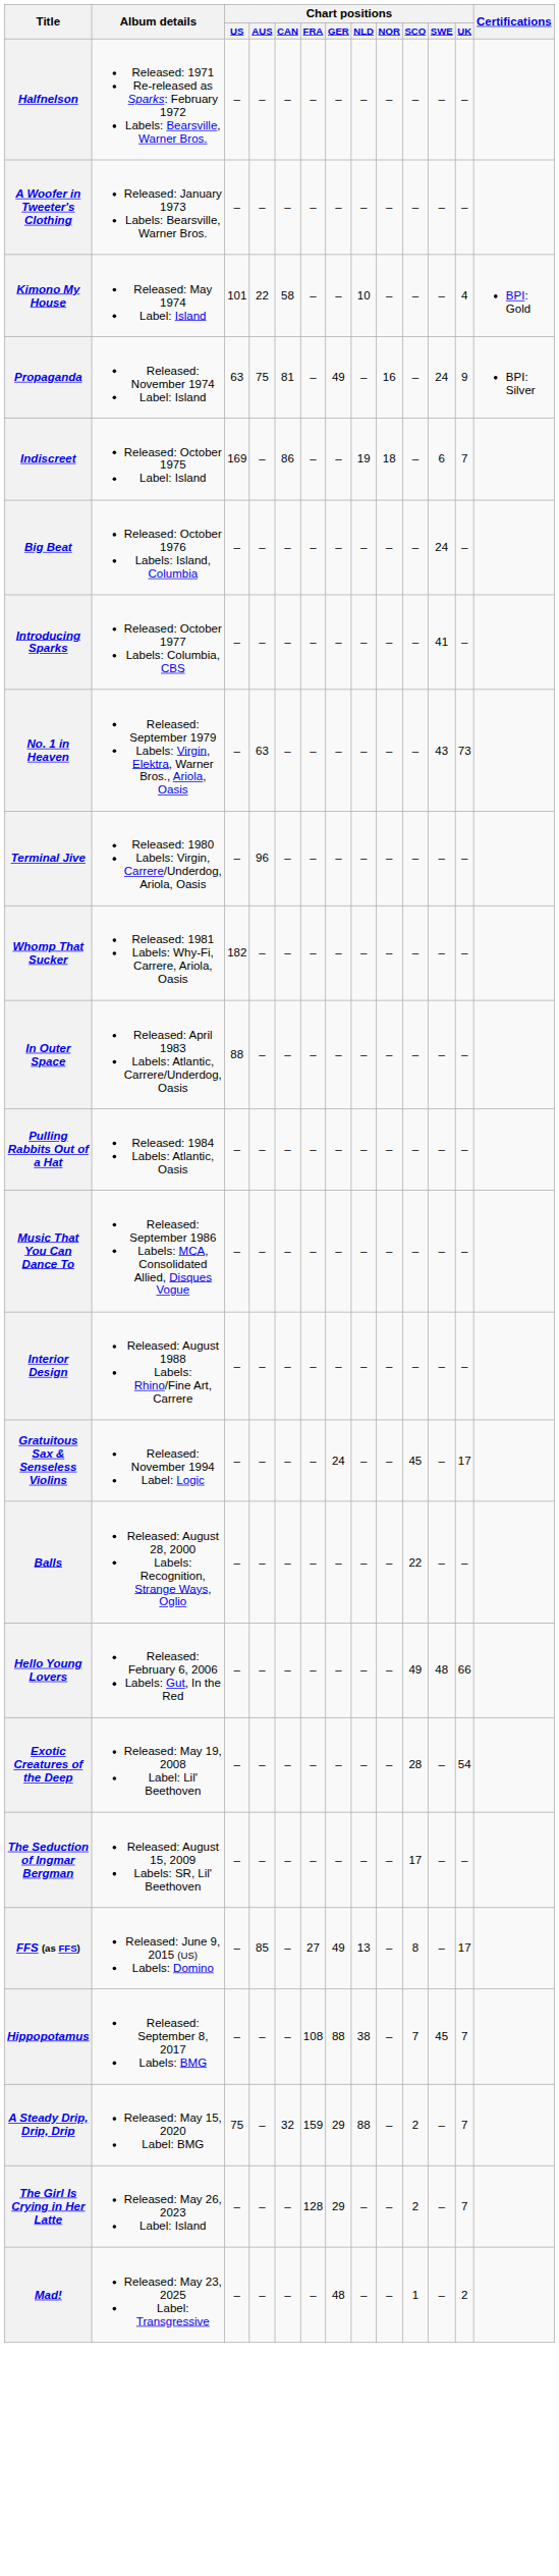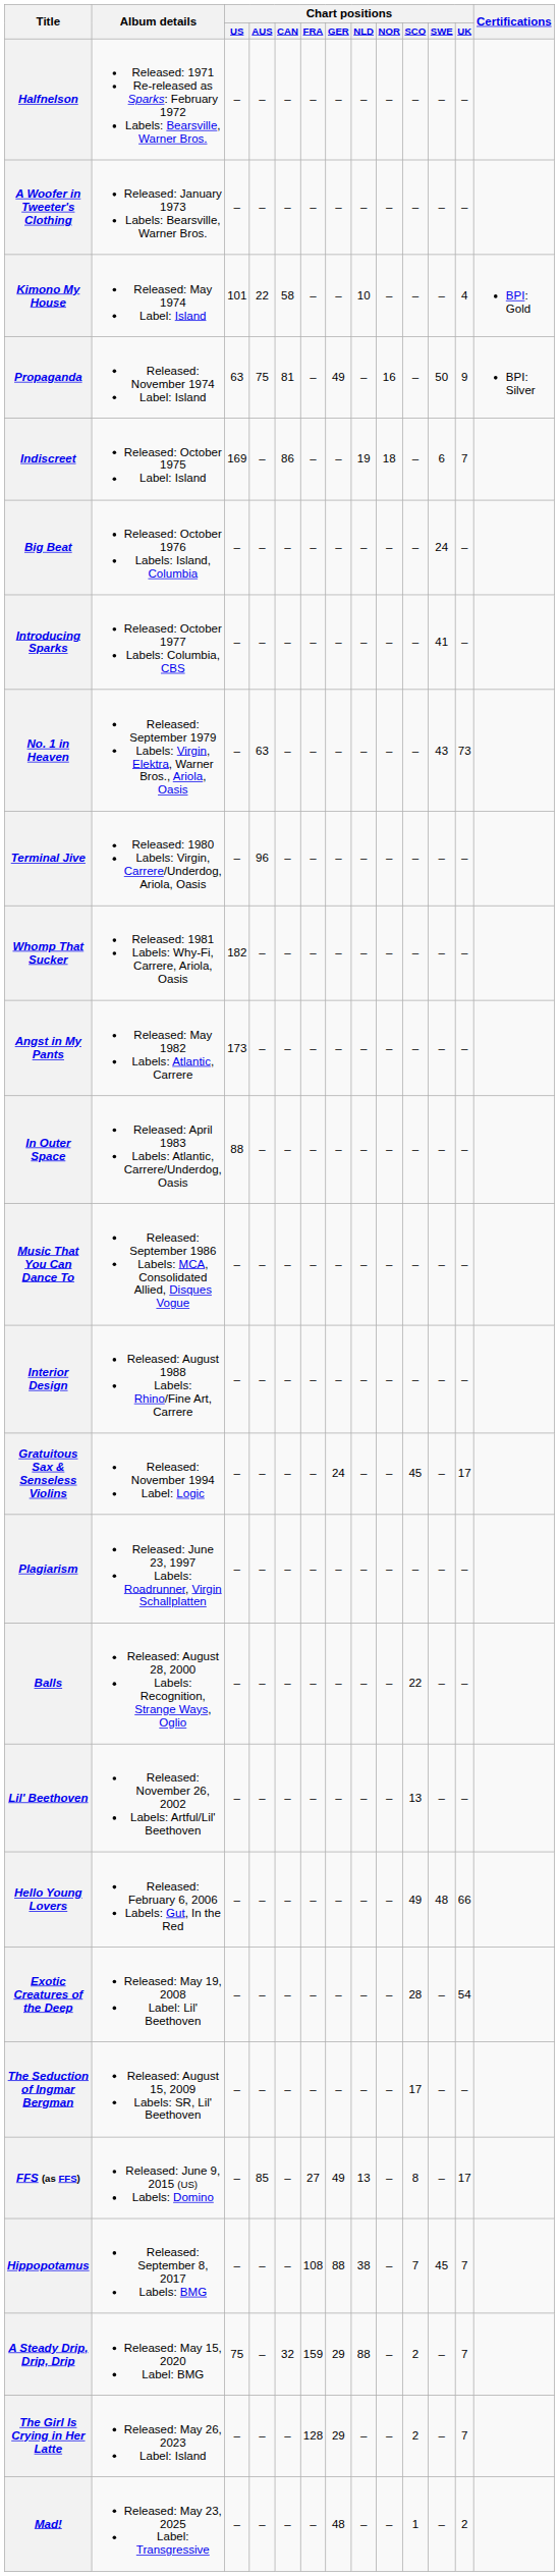Propaganda | Chart positions / SWE: 24 -> 50
+ row: Angst in My Pants | Released: May 1982 Labels: Atlantic, Carrere | 173 | – | – | – | – | – | – | – | – | –
- row: Pulling Rabbits Out of a Hat | Released: 1984 Labels: Atlantic, Oasis | – | – | – | – | – | – | – | – | – | –
+ row: Plagiarism | Released: June 23, 1997 Labels: Roadrunner, Virgin Schallplatten | – | – | – | – | – | – | – | – | – | –
+ row: Lil' Beethoven | Released: November 26, 2002 Labels: Artful/Lil' Beethoven | – | – | – | – | – | – | – | 13 | – | –
